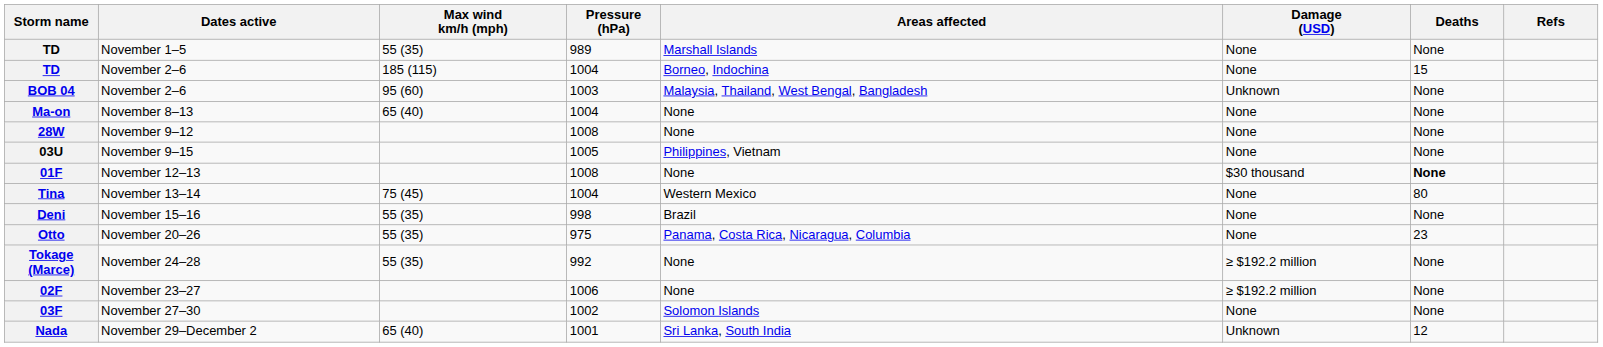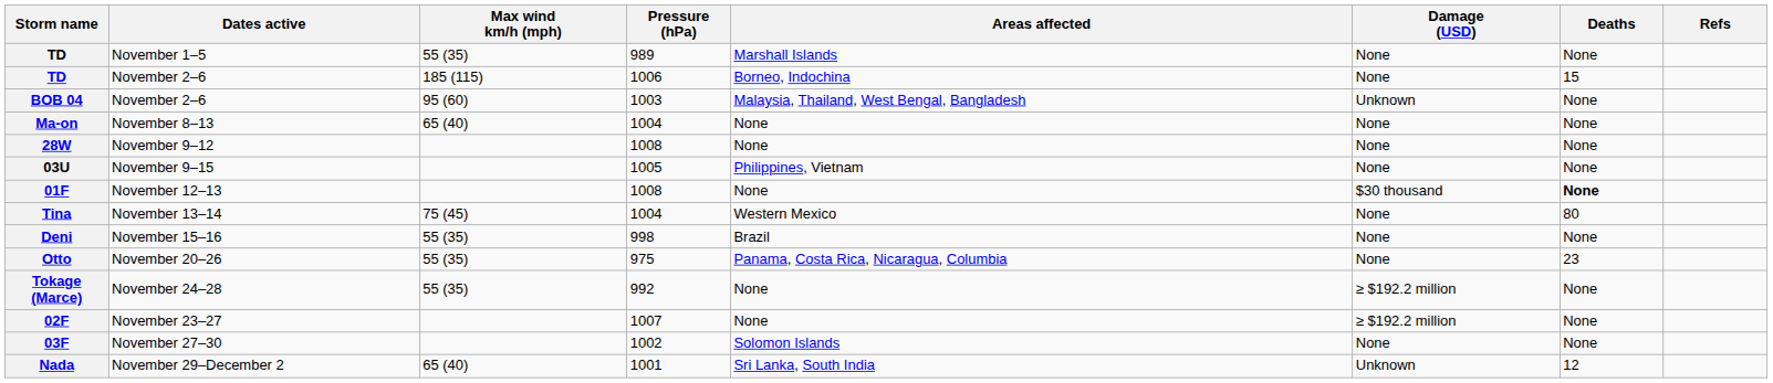TD / November 2–6 | Pressure (hPa): 1004 -> 1006
02F | Pressure (hPa): 1006 -> 1007
